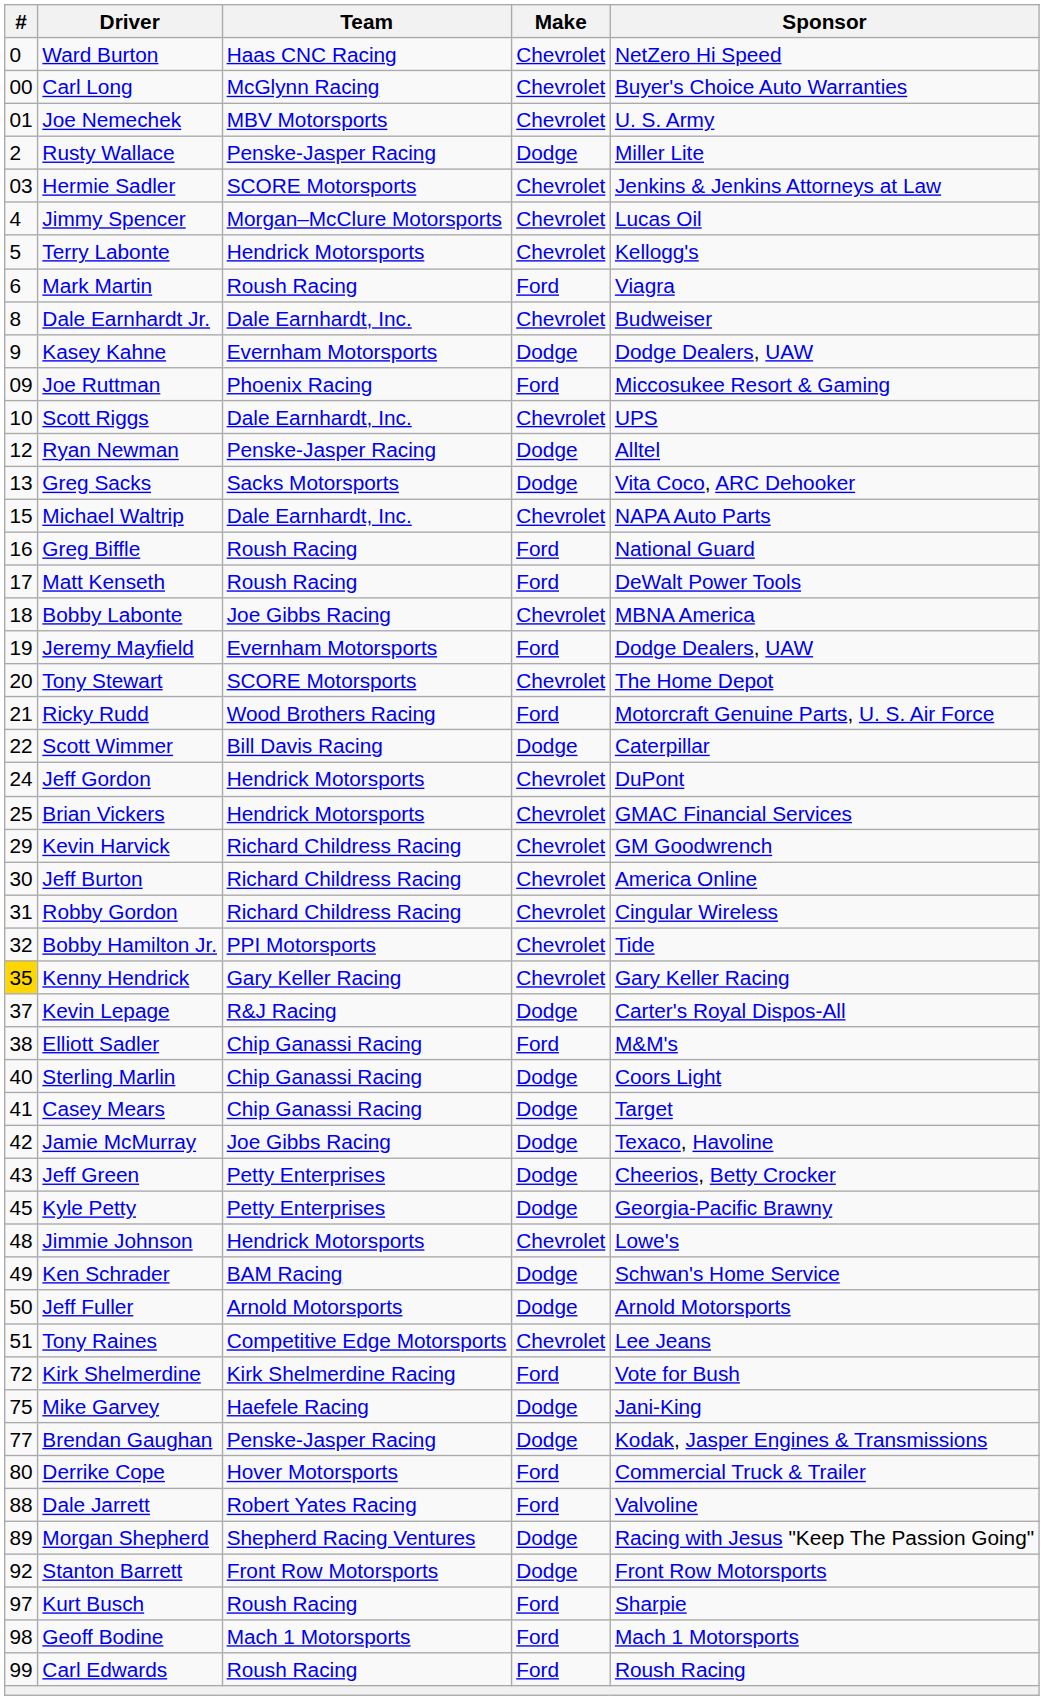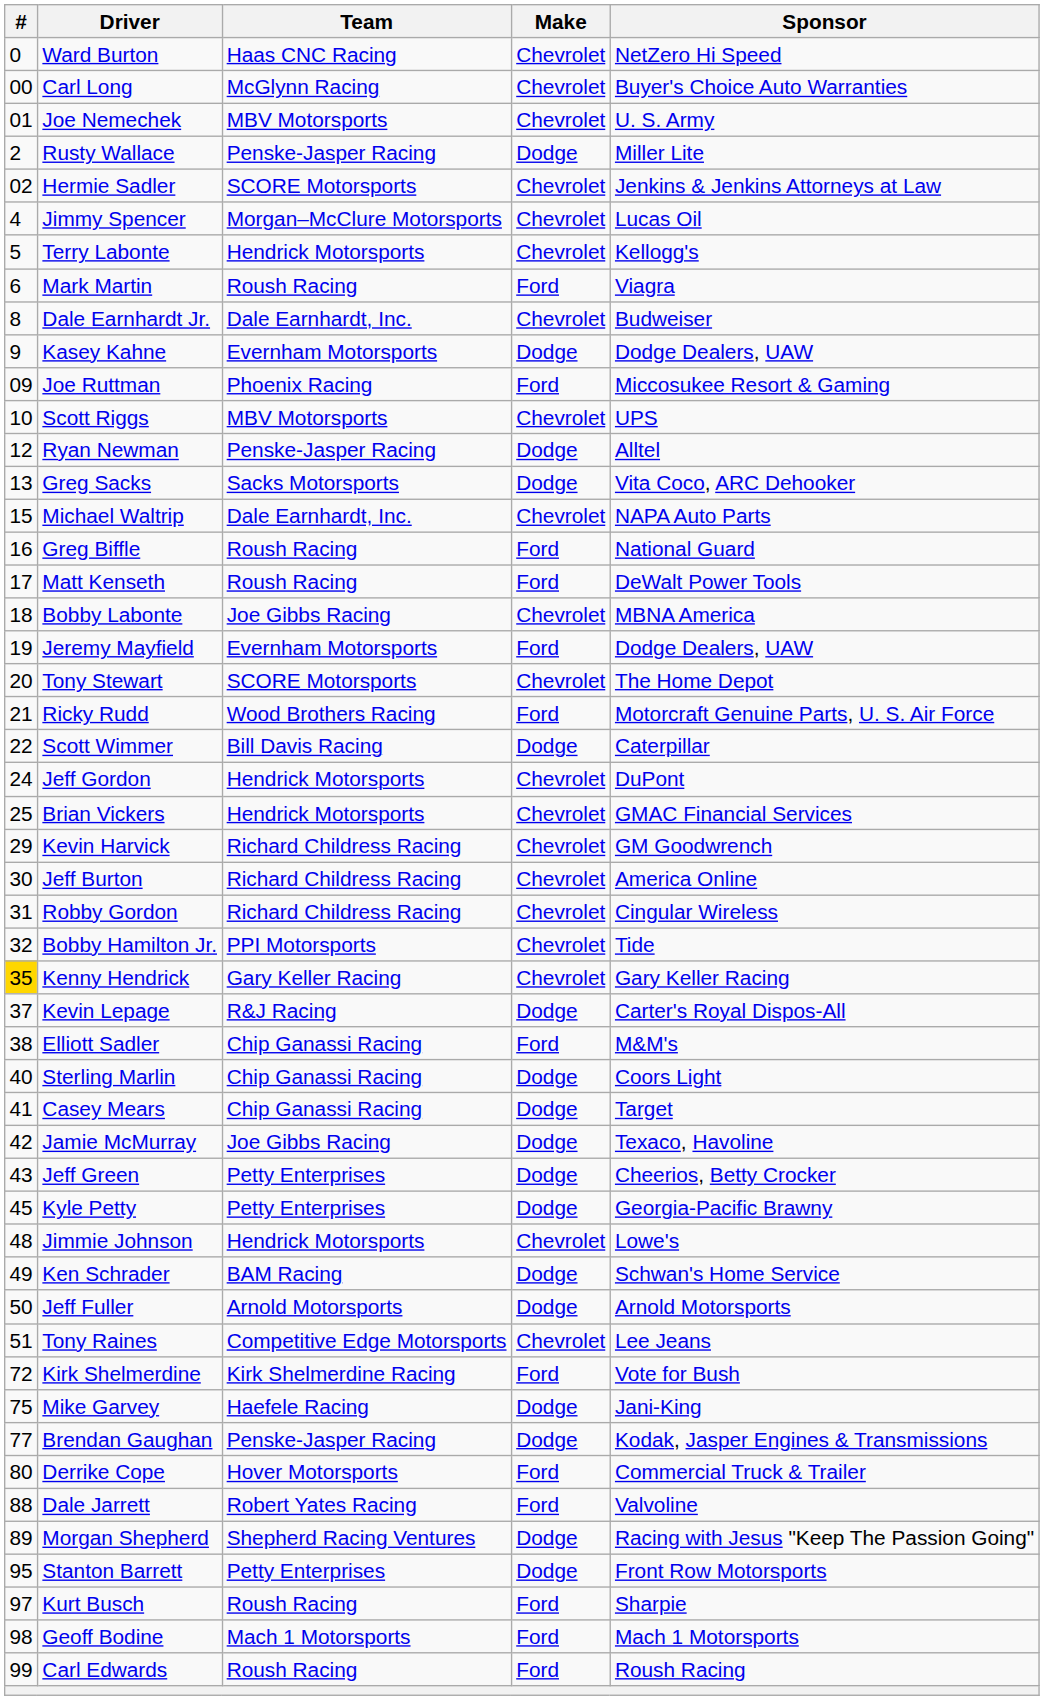Hermie Sadler | #: 03 -> 02
Scott Riggs | Team: Dale Earnhardt, Inc. -> MBV Motorsports
Stanton Barrett | #: 92 -> 95
Stanton Barrett | Team: Front Row Motorsports -> Petty Enterprises
